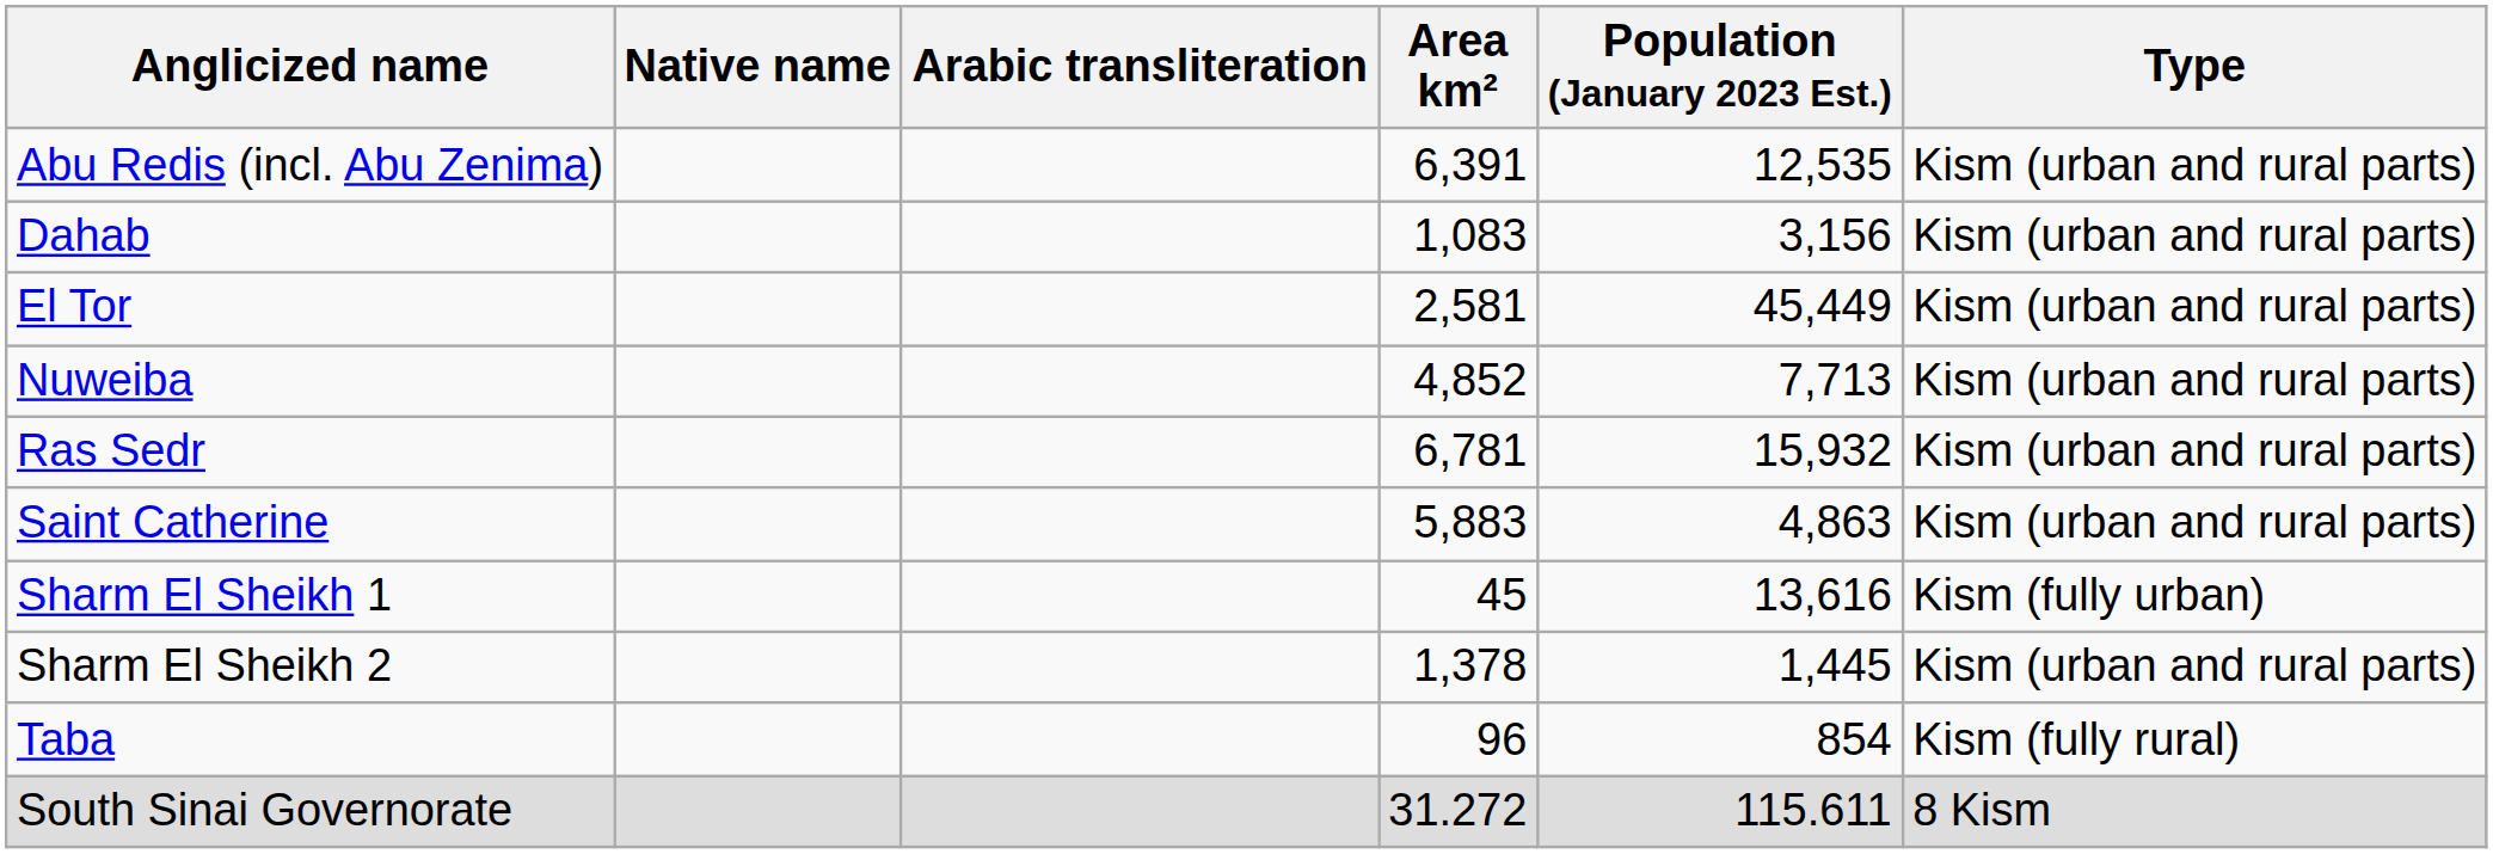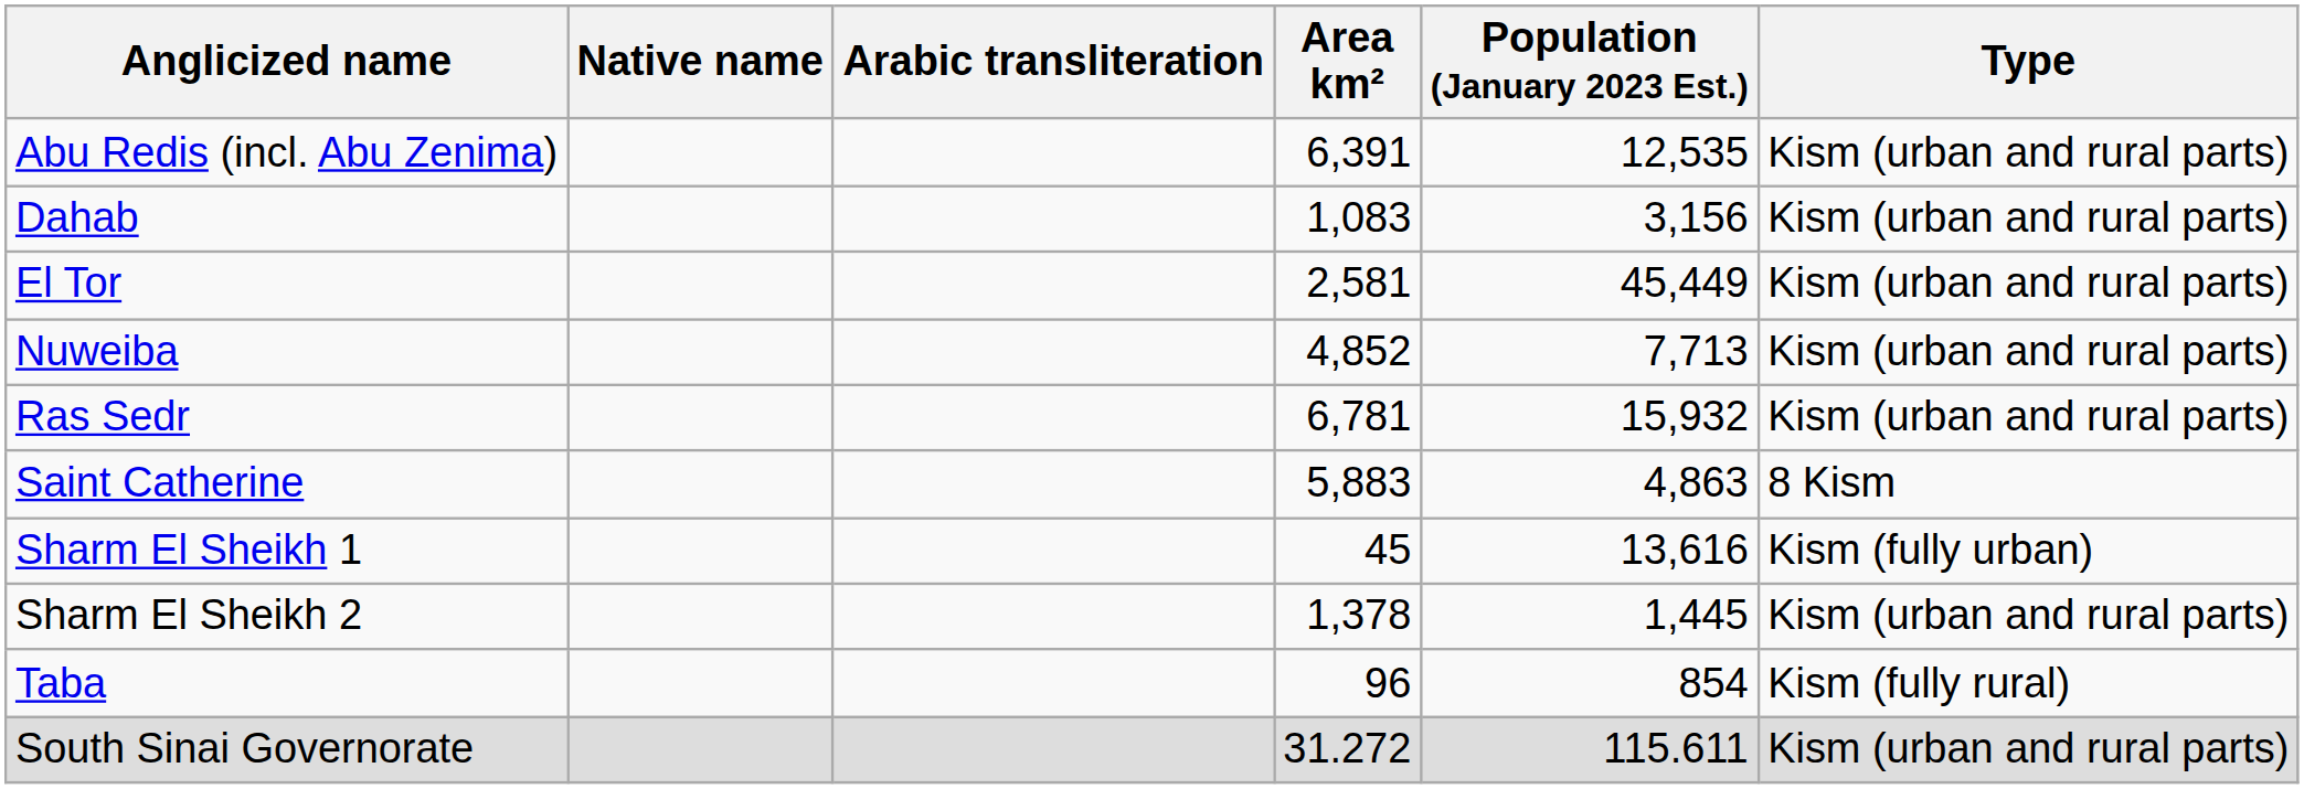Saint Catherine | Type: Kism (urban and rural parts) -> 8 Kism
South Sinai Governorate | Type: 8 Kism -> Kism (urban and rural parts)
